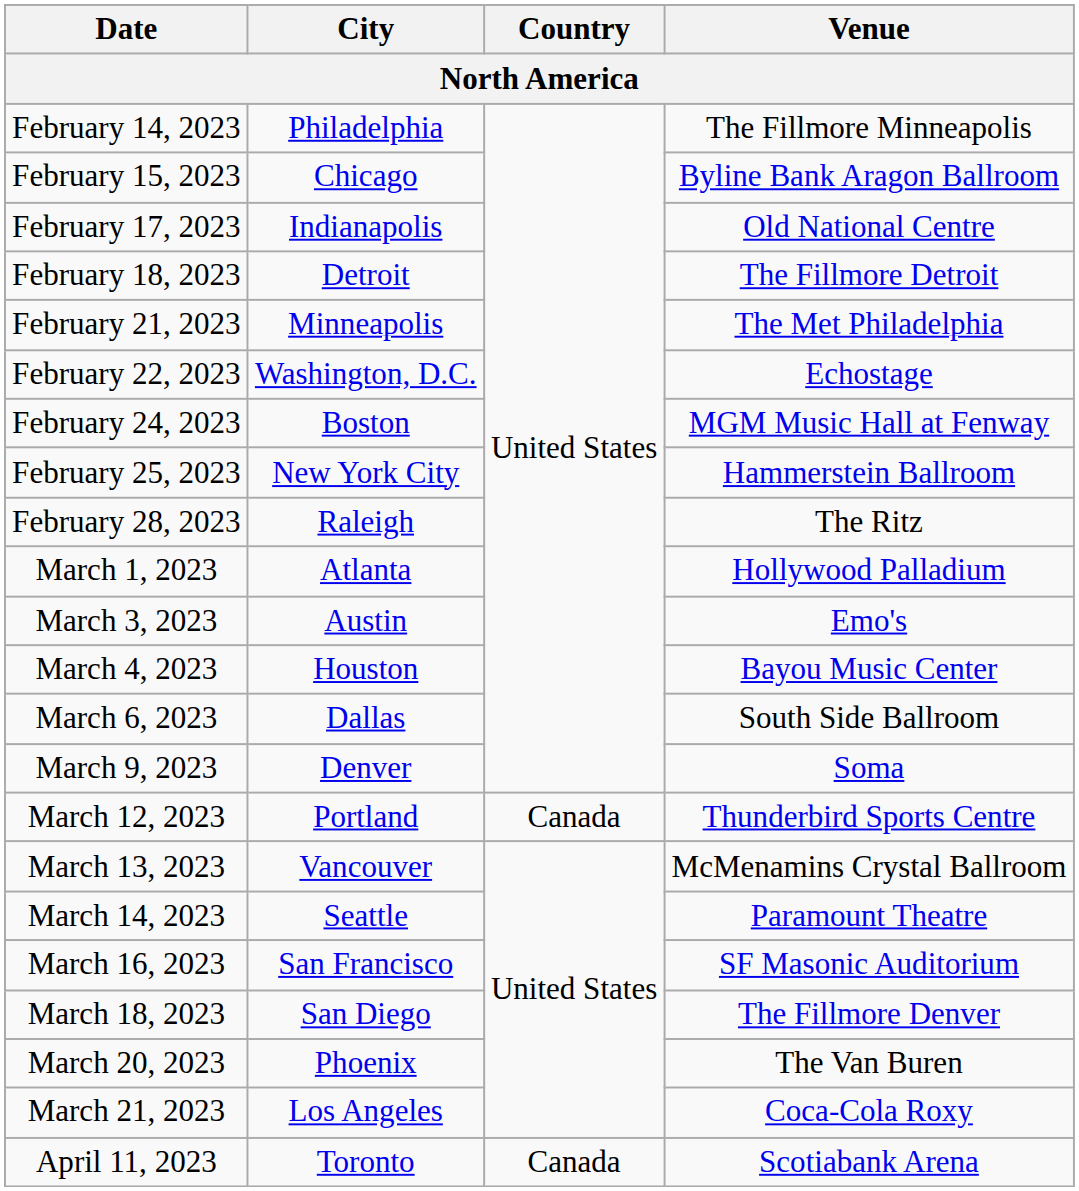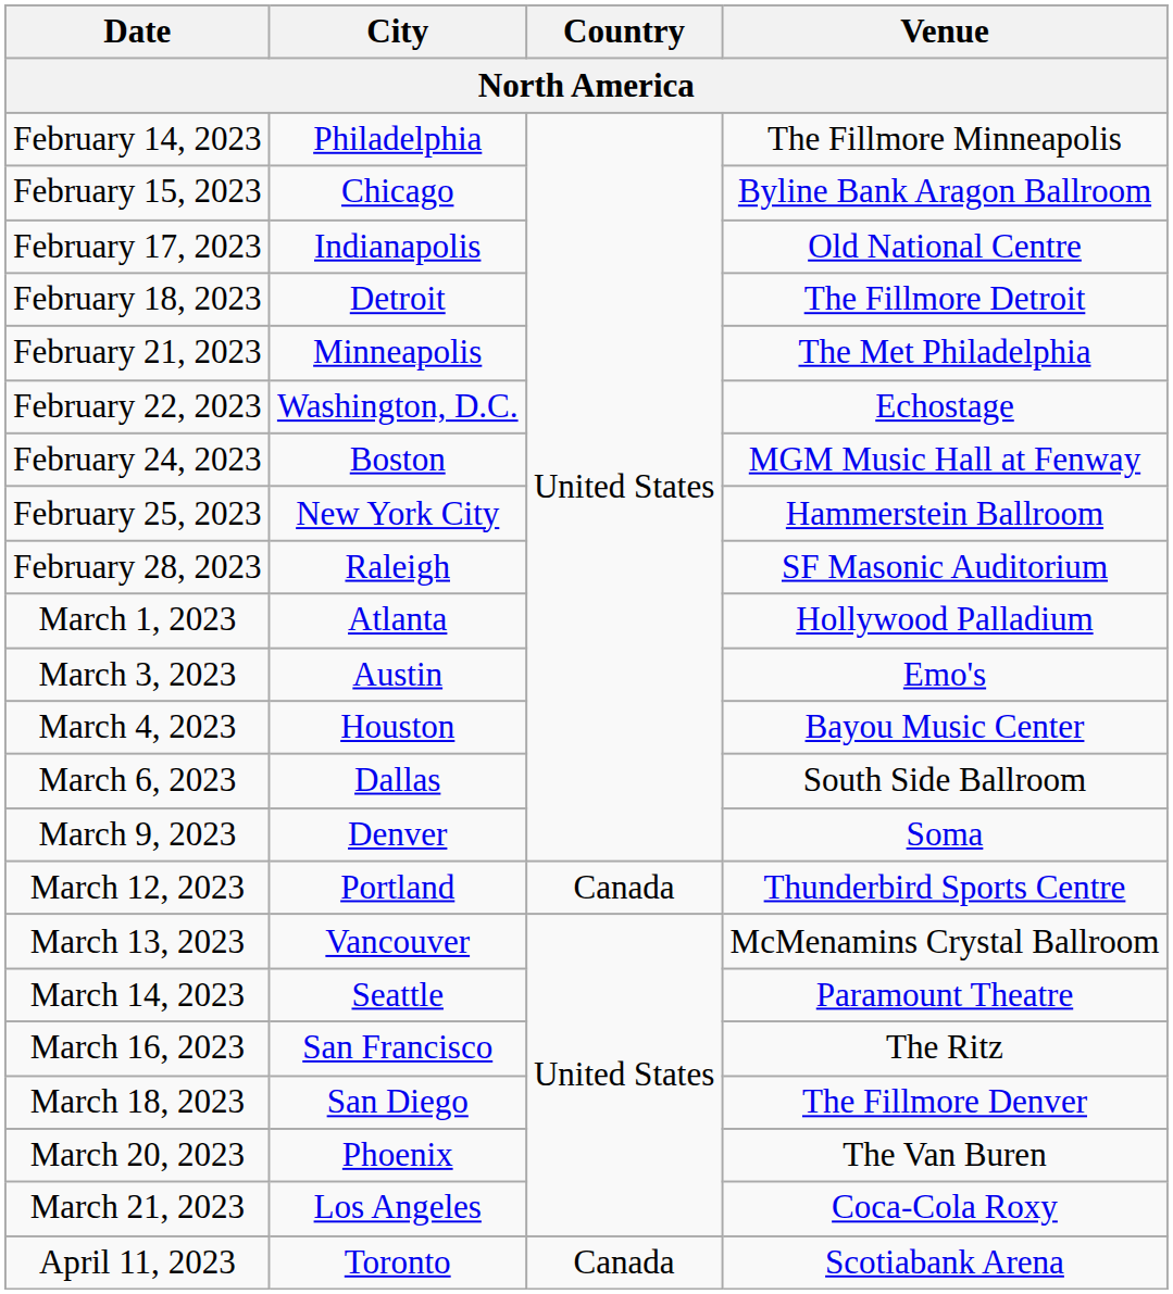February 28, 2023 | Venue: The Ritz -> SF Masonic Auditorium
March 16, 2023 | Venue: SF Masonic Auditorium -> The Ritz
